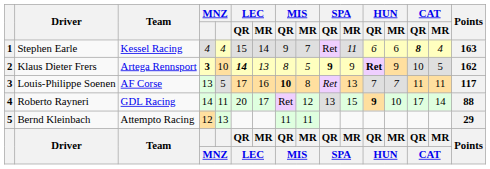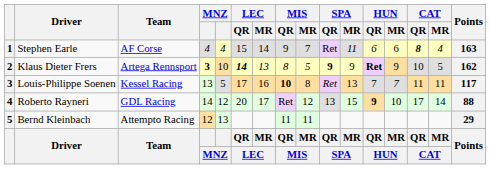Stephen Earle | Team: Kessel Racing -> AF Corse
Louis-Philippe Soenen | Team: AF Corse -> Kessel Racing
Roberto Rayneri | column 5: 11 -> 12
